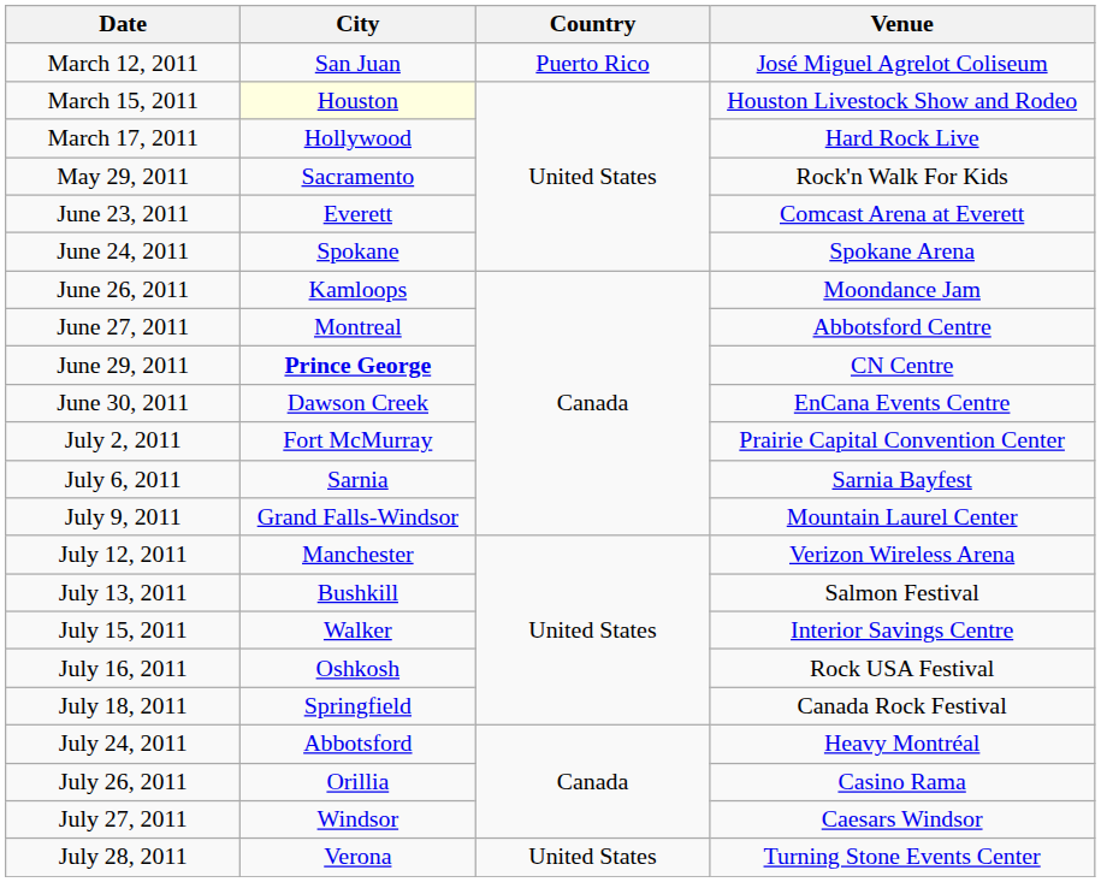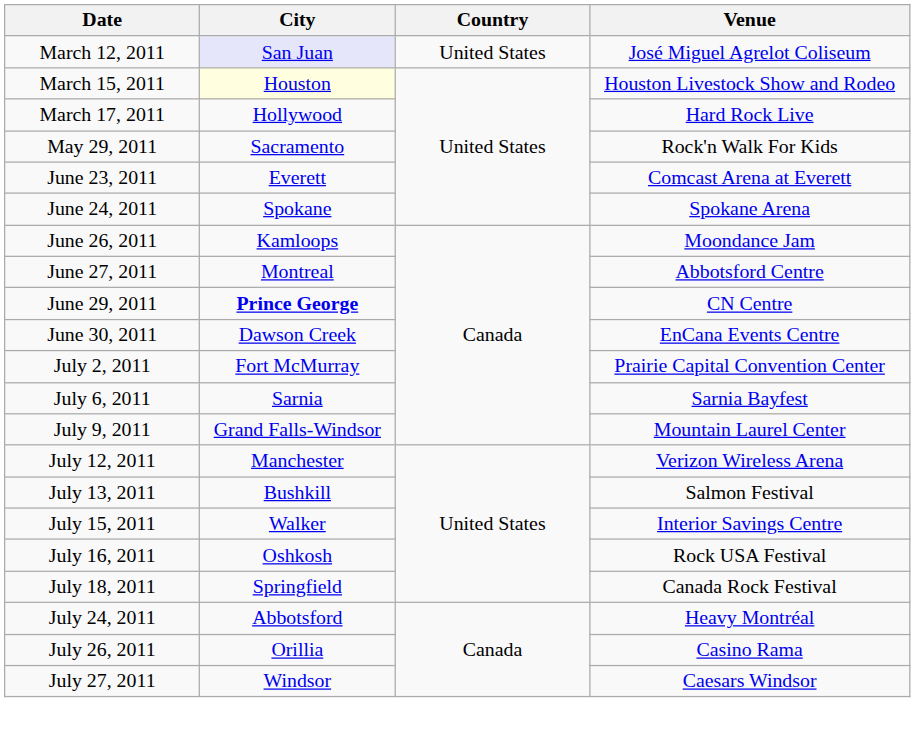March 12, 2011 | City: no background -> lavender background
March 12, 2011 | Country: Puerto Rico -> United States
- row: July 28, 2011 | Verona | United States | Turning Stone Events Center
